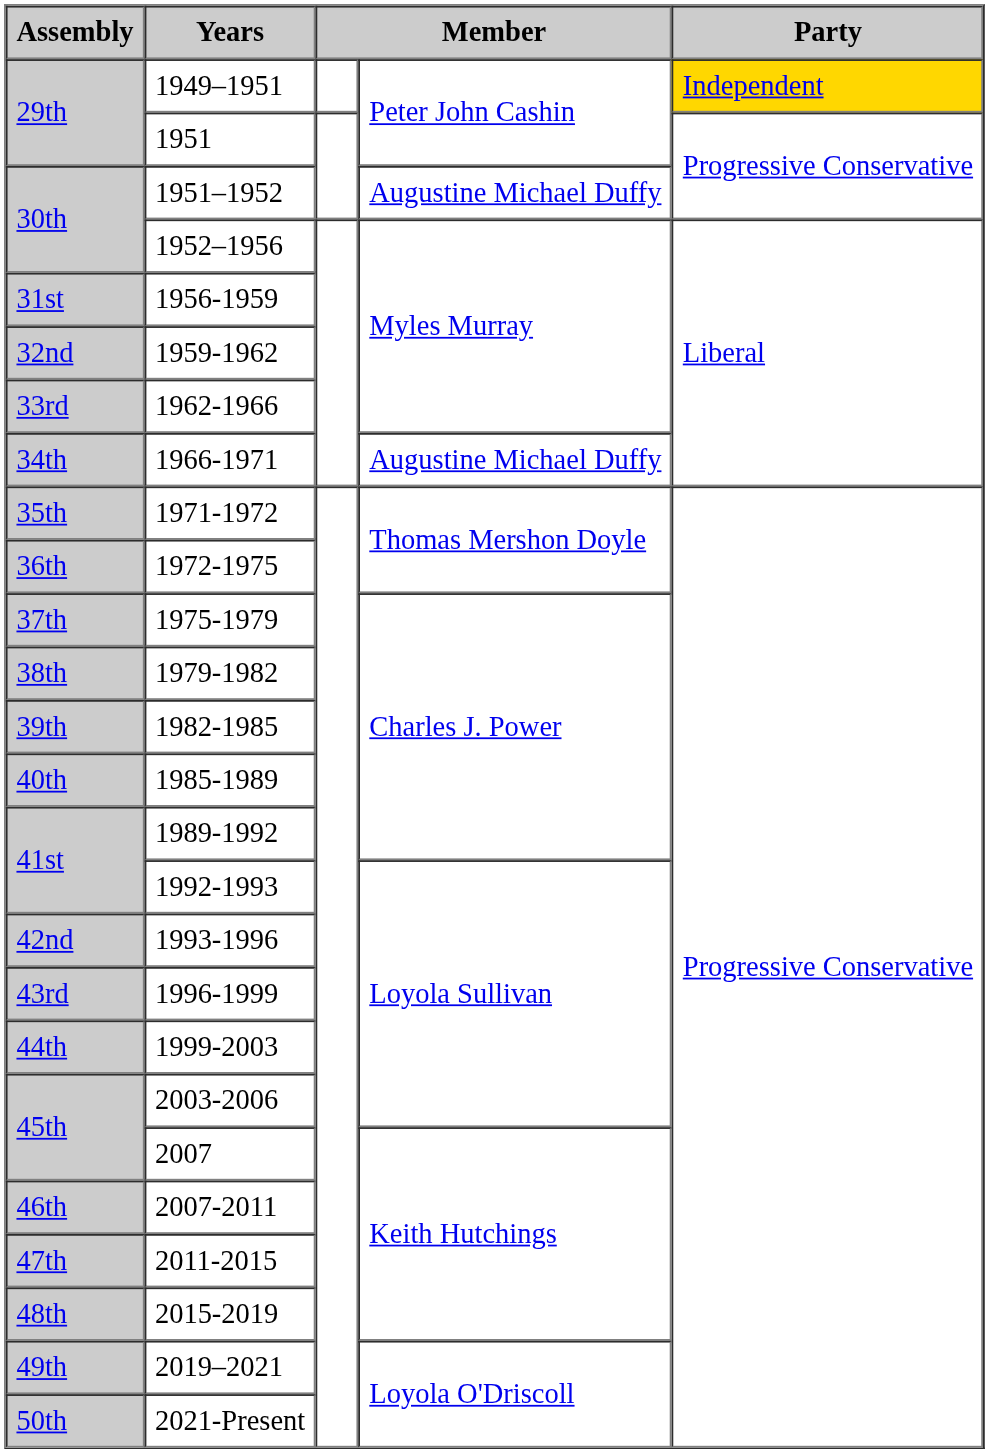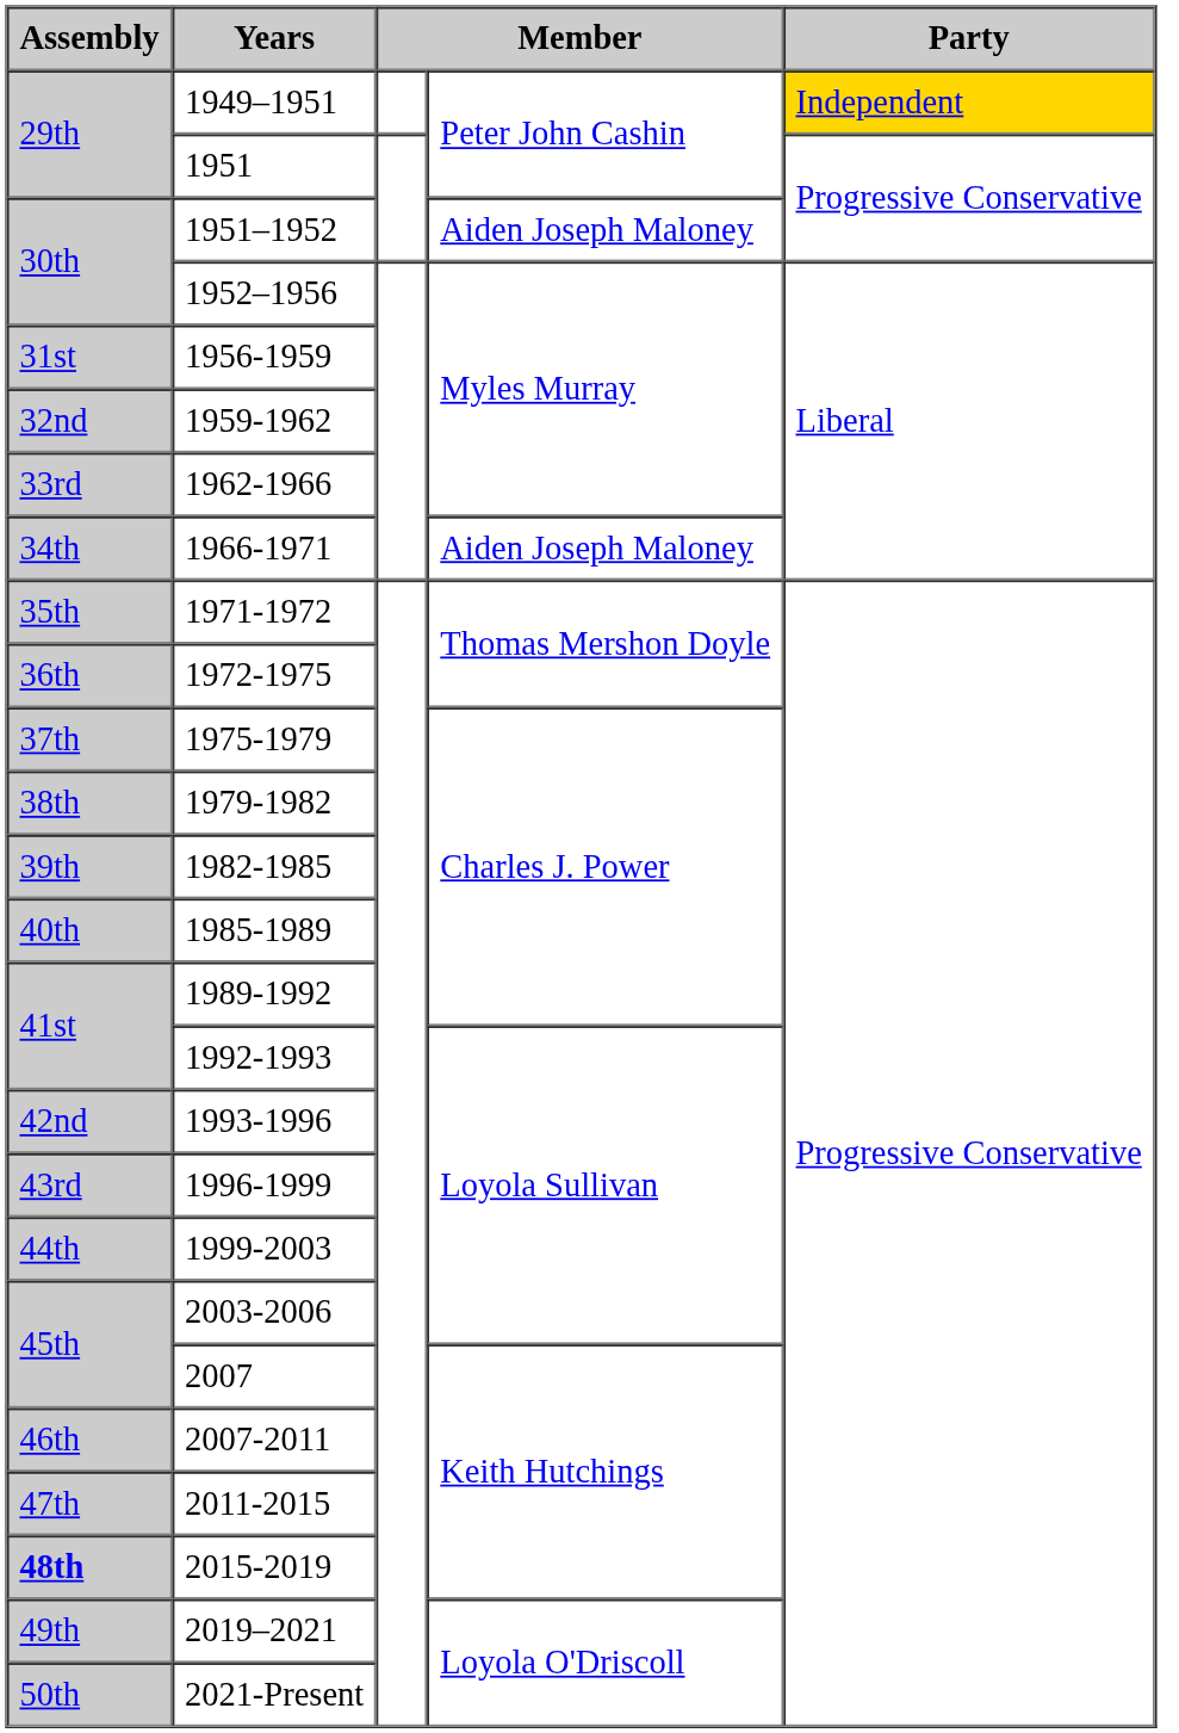1951–1952 | column 4: Augustine Michael Duffy -> Aiden Joseph Maloney
1966-1971 | column 4: Augustine Michael Duffy -> Aiden Joseph Maloney
2015-2019 | Assembly: normal -> bold
